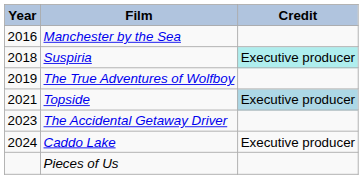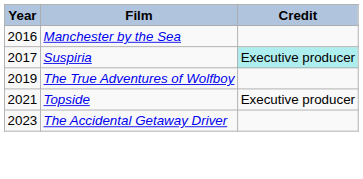Suspiria | Year: 2018 -> 2017
Topside | Credit: lightblue background -> no background
- row: 2024 | Caddo Lake | Executive producer
- row: Pieces of Us
